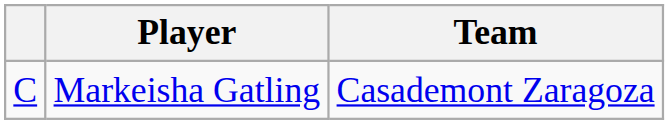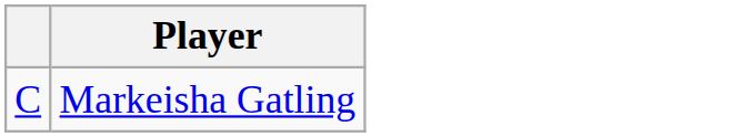- column: Team | Casademont Zaragoza
